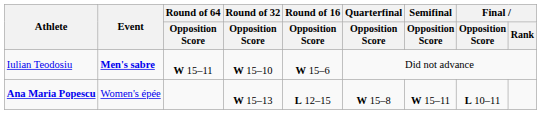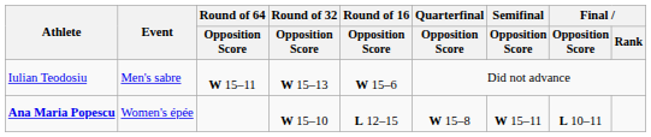Iulian Teodosiu | Event: bold -> normal
Iulian Teodosiu | Round of 32 / Opposition Score: W 15–10 -> W 15–13
Ana Maria Popescu | Round of 32 / Opposition Score: W 15–13 -> W 15–10
